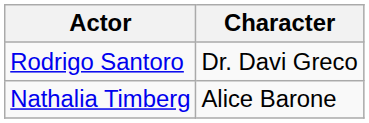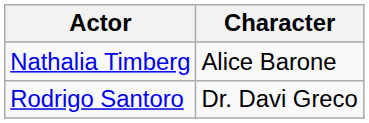rows swapped: Rodrigo Santoro <-> Nathalia Timberg
